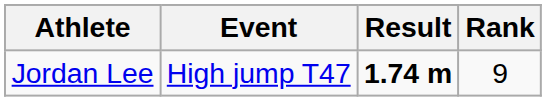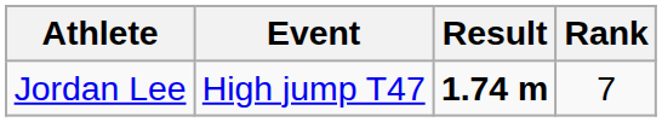Jordan Lee | Rank: 9 -> 7
